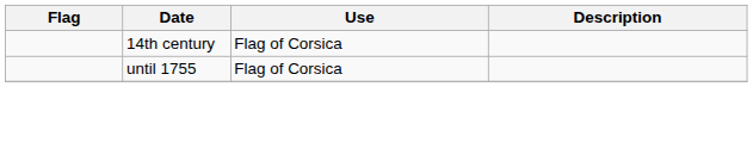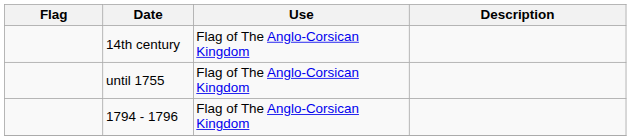14th century | Use: Flag of Corsica -> Flag of The Anglo-Corsican Kingdom
until 1755 | Use: Flag of Corsica -> Flag of The Anglo-Corsican Kingdom
+ row: 1794 - 1796 | Flag of The Anglo-Corsican Kingdom
